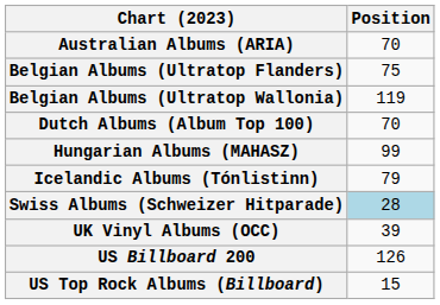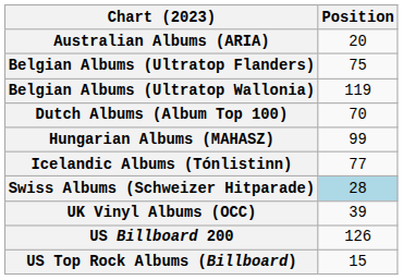Australian Albums (ARIA) | Position: 70 -> 20
Icelandic Albums (Tónlistinn) | Position: 79 -> 77
